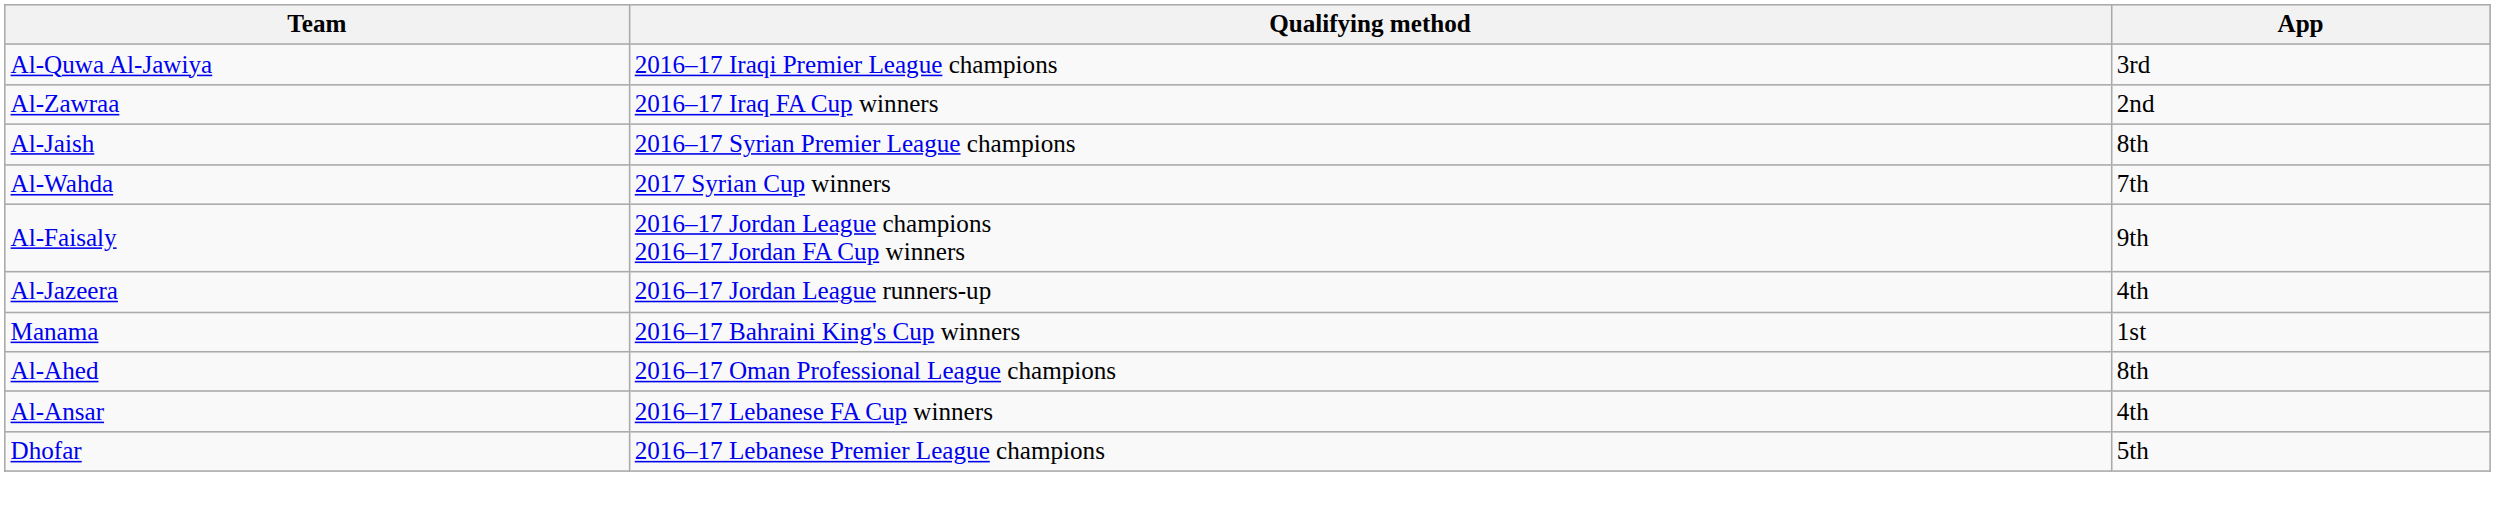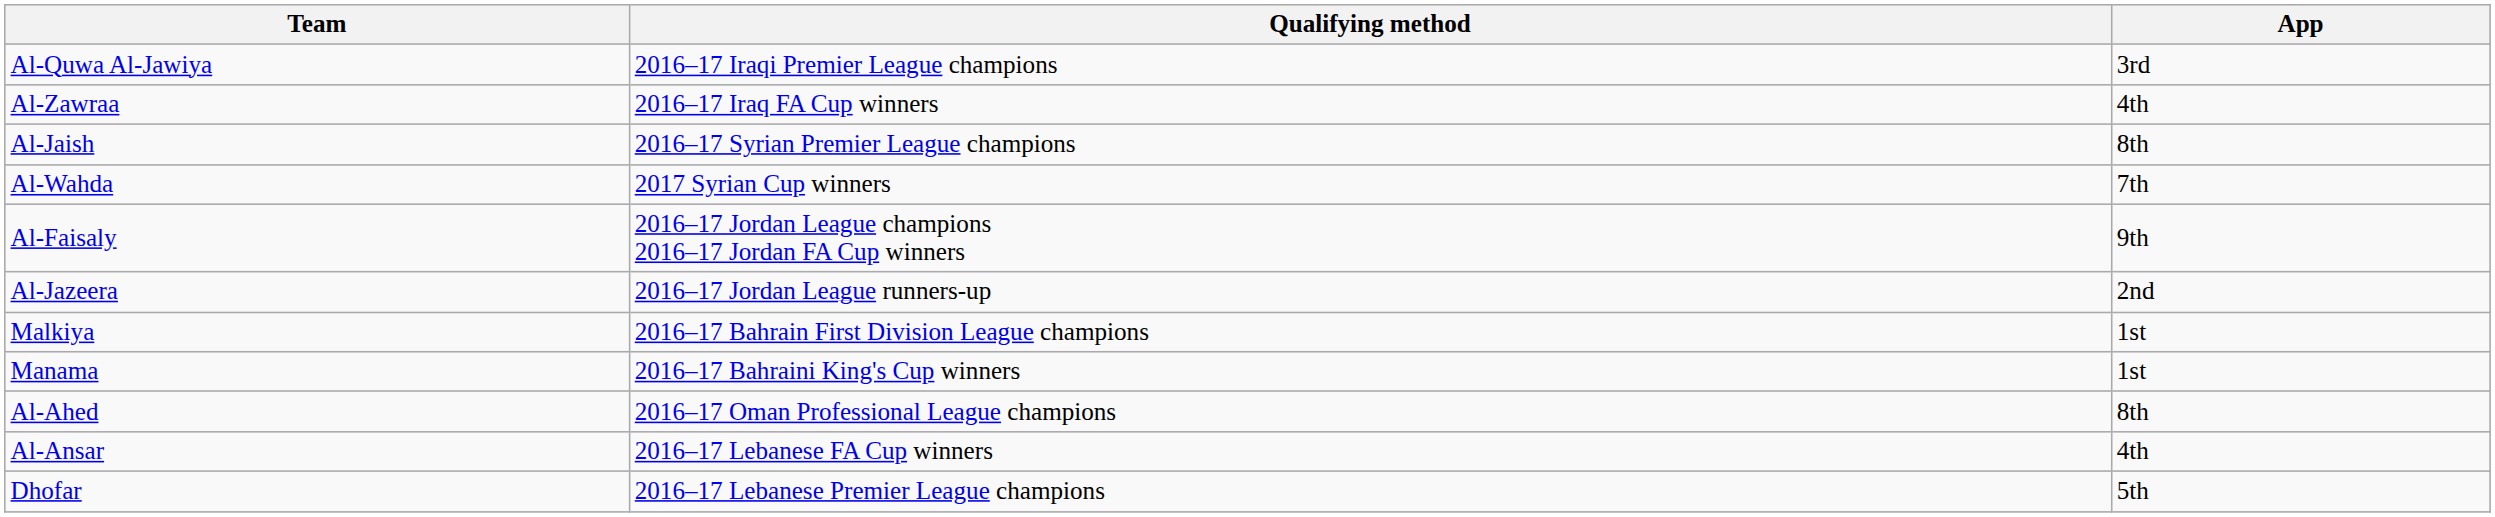Al-Zawraa | App: 2nd -> 4th
Al-Jazeera | App: 4th -> 2nd
+ row: Malkiya | 2016–17 Bahrain First Division League champions | 1st
